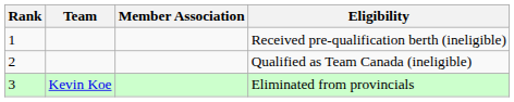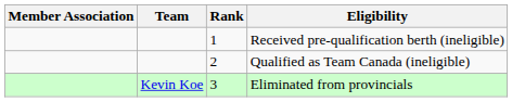columns swapped: Rank <-> Member Association
